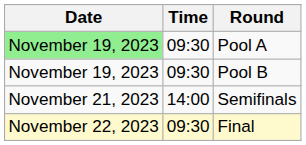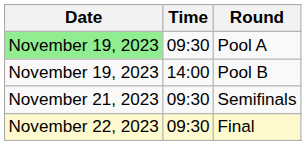Pool B | Time: 09:30 -> 14:00
Semifinals | Time: 14:00 -> 09:30
